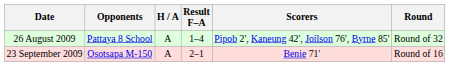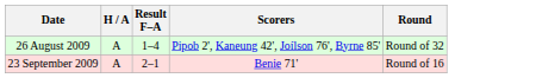- column: Opponents | Pattaya 8 School | Osotsapa M-150
